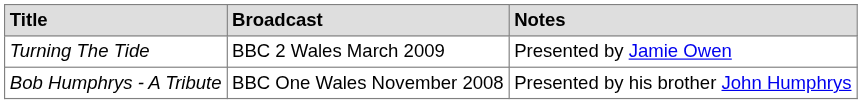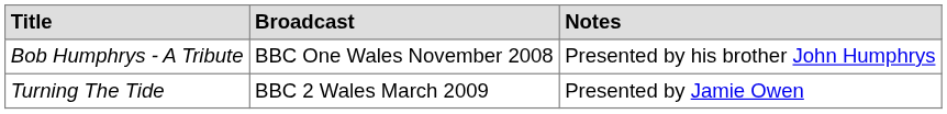rows swapped: Bob Humphrys - A Tribute <-> Turning The Tide
